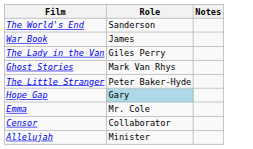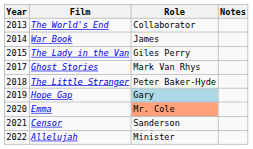+ column: Year | 2013 | 2014 | 2015 | 2017 | 2018 | 2019 | 2020 | 2021 | 2022
The World's End | Role: Sanderson -> Collaborator
Emma | Role: no background -> lightsalmon background
Censor | Role: Collaborator -> Sanderson
